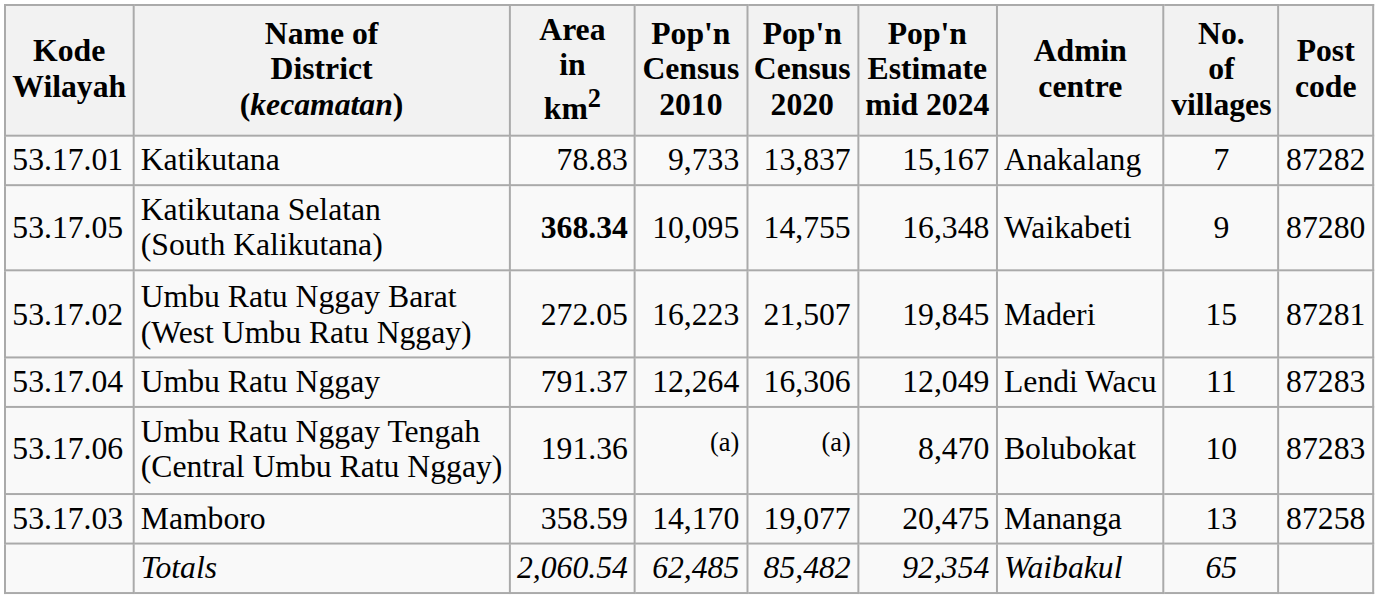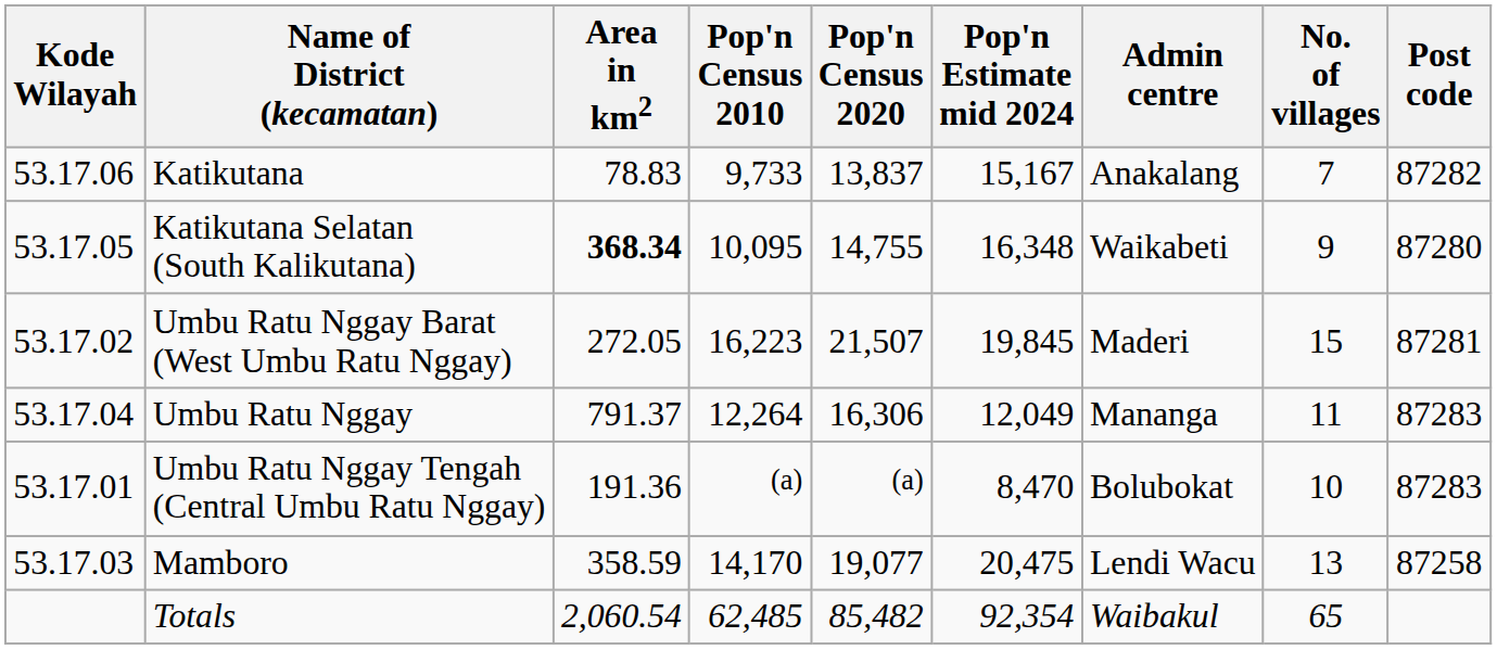Katikutana | Kode Wilayah: 53.17.01 -> 53.17.06
Umbu Ratu Nggay | Admin centre: Lendi Wacu -> Mananga
Umbu Ratu Nggay Tengah (Central Umbu Ratu Nggay) | Kode Wilayah: 53.17.06 -> 53.17.01
Mamboro | Admin centre: Mananga -> Lendi Wacu
